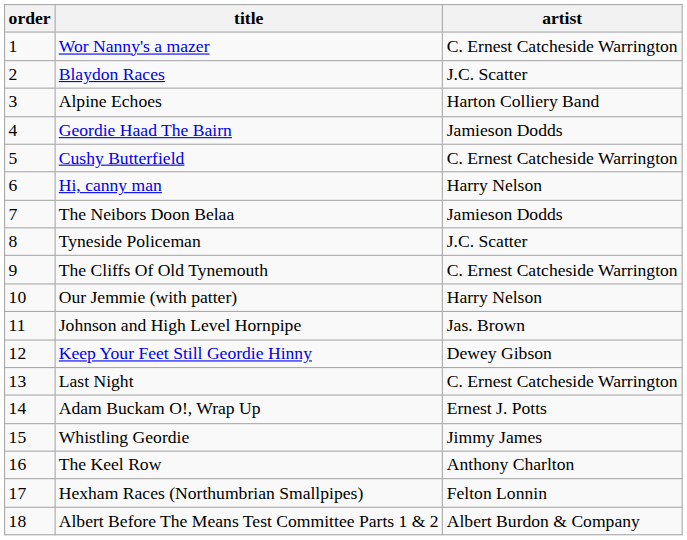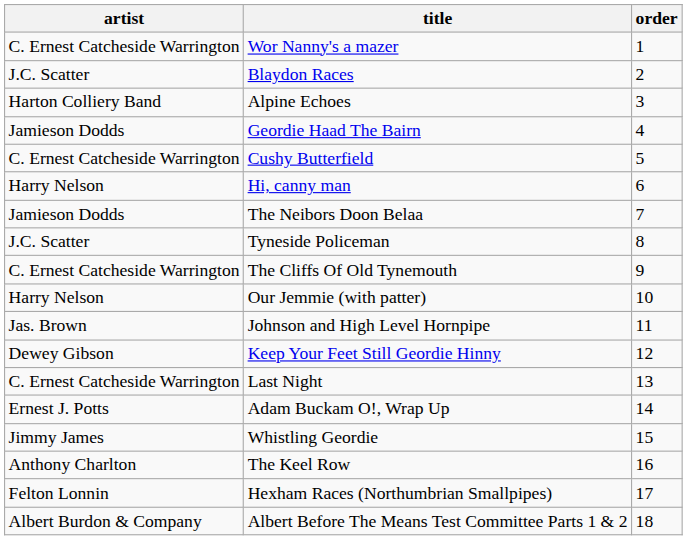columns swapped: order <-> artist
